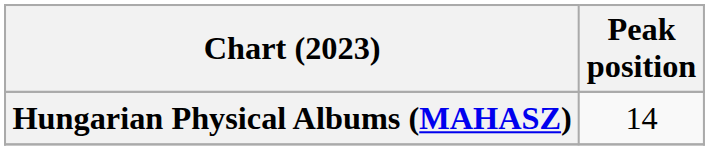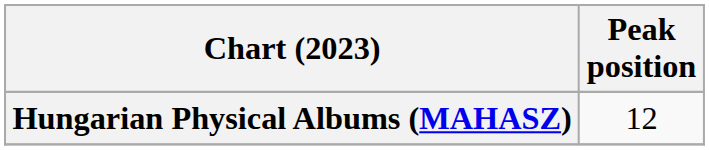Hungarian Physical Albums (MAHASZ) | Peak position: 14 -> 12
